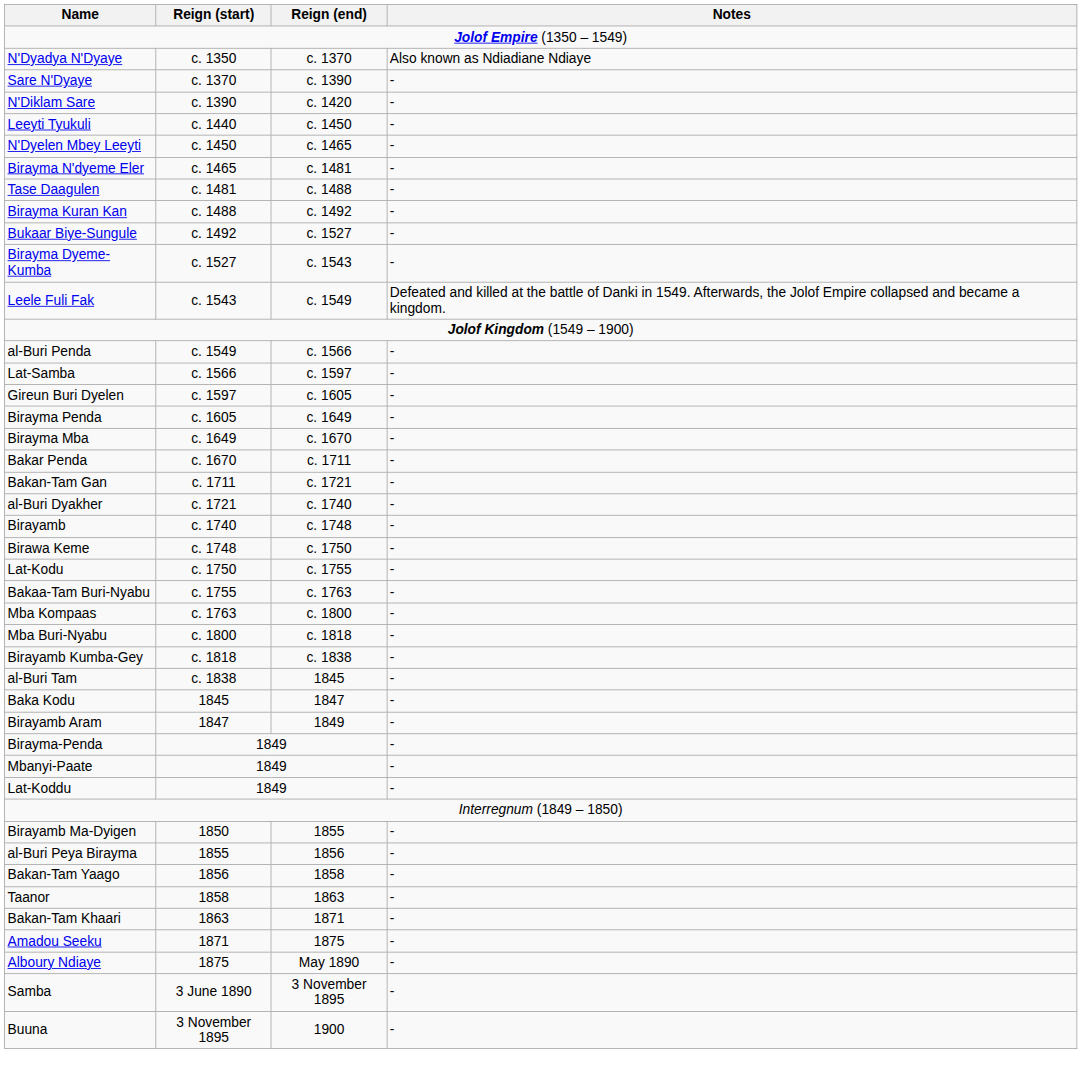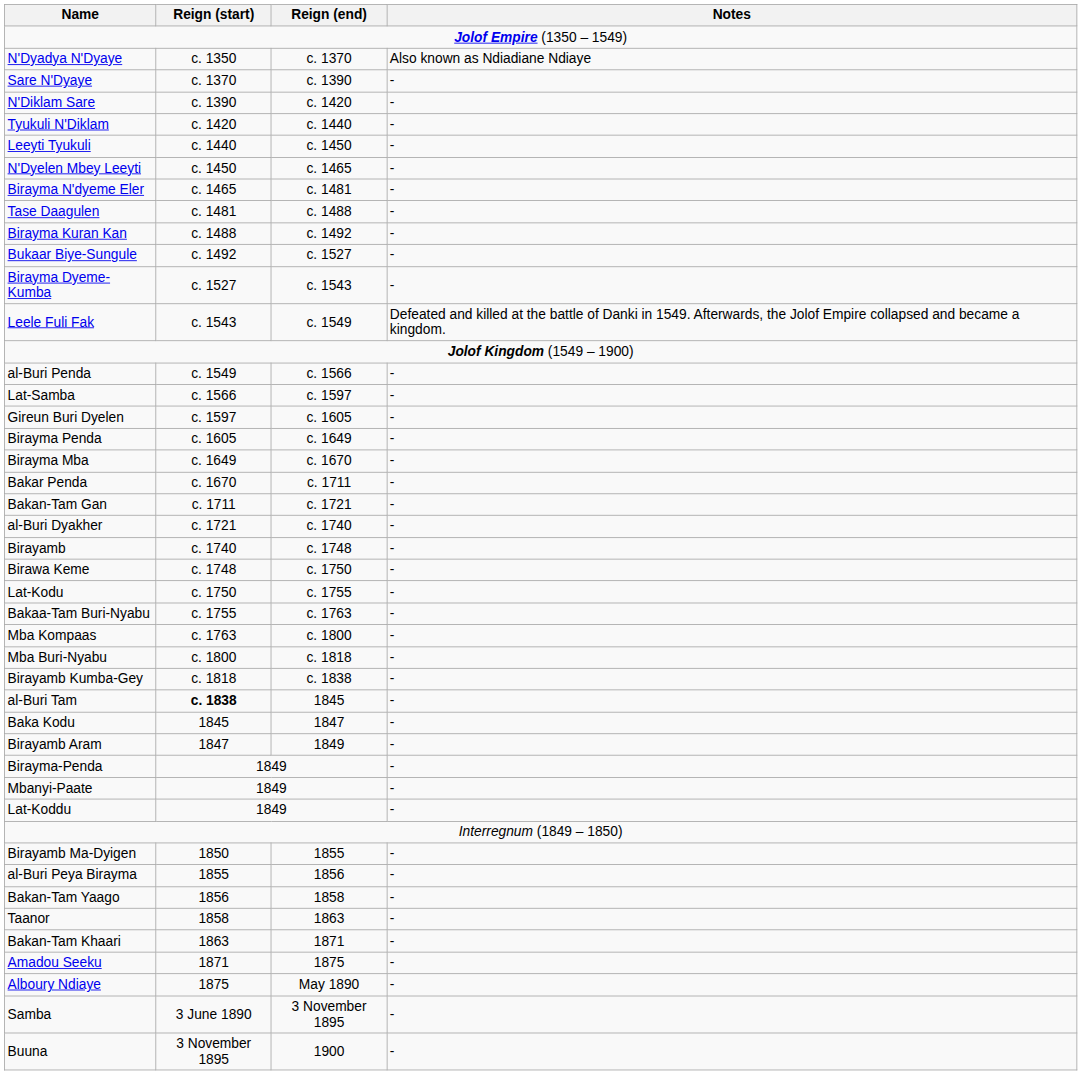+ row: Tyukuli N'Diklam | c. 1420 | c. 1440 | -
al-Buri Tam | Reign (start): normal -> bold
